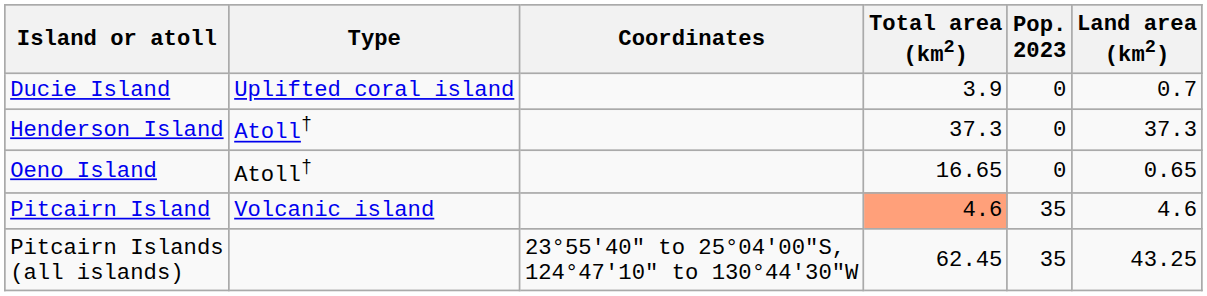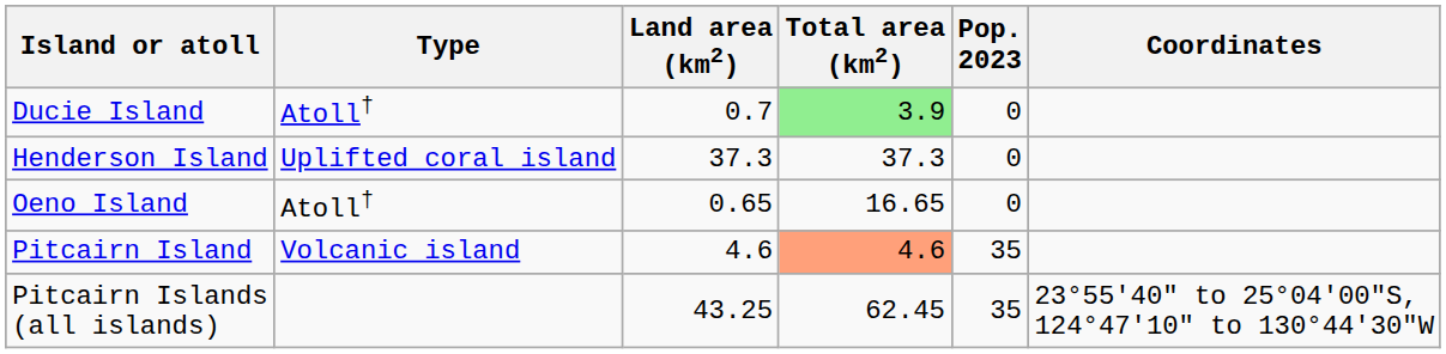columns swapped: Land area (km2) <-> Coordinates
Ducie Island | Type: Uplifted coral island -> Atoll†
Ducie Island | Total area (km2): no background -> lightgreen background
Henderson Island | Type: Atoll† -> Uplifted coral island
